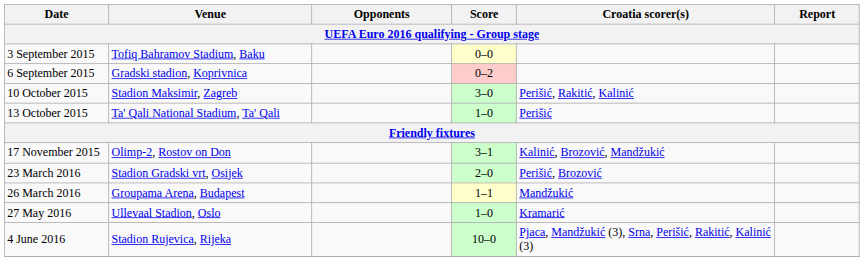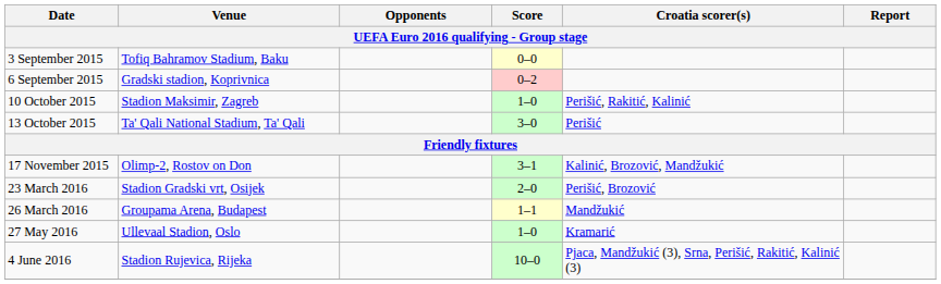10 October 2015 | Score: 3–0 -> 1–0
13 October 2015 | Score: 1–0 -> 3–0
